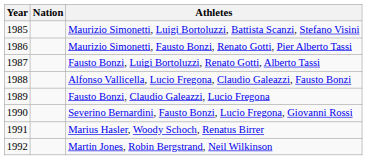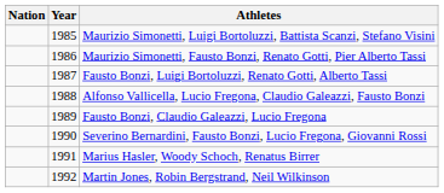columns swapped: Year <-> Nation
